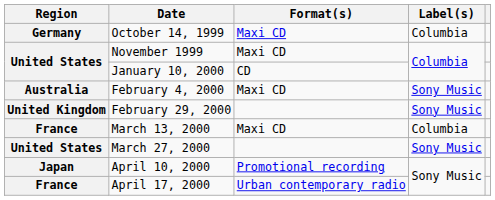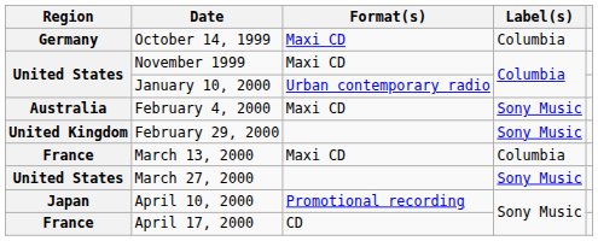January 10, 2000 | Format(s): CD -> Urban contemporary radio
April 17, 2000 | Format(s): Urban contemporary radio -> CD
